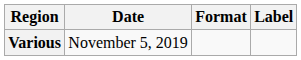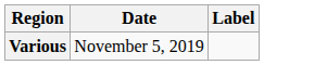- column: Format
